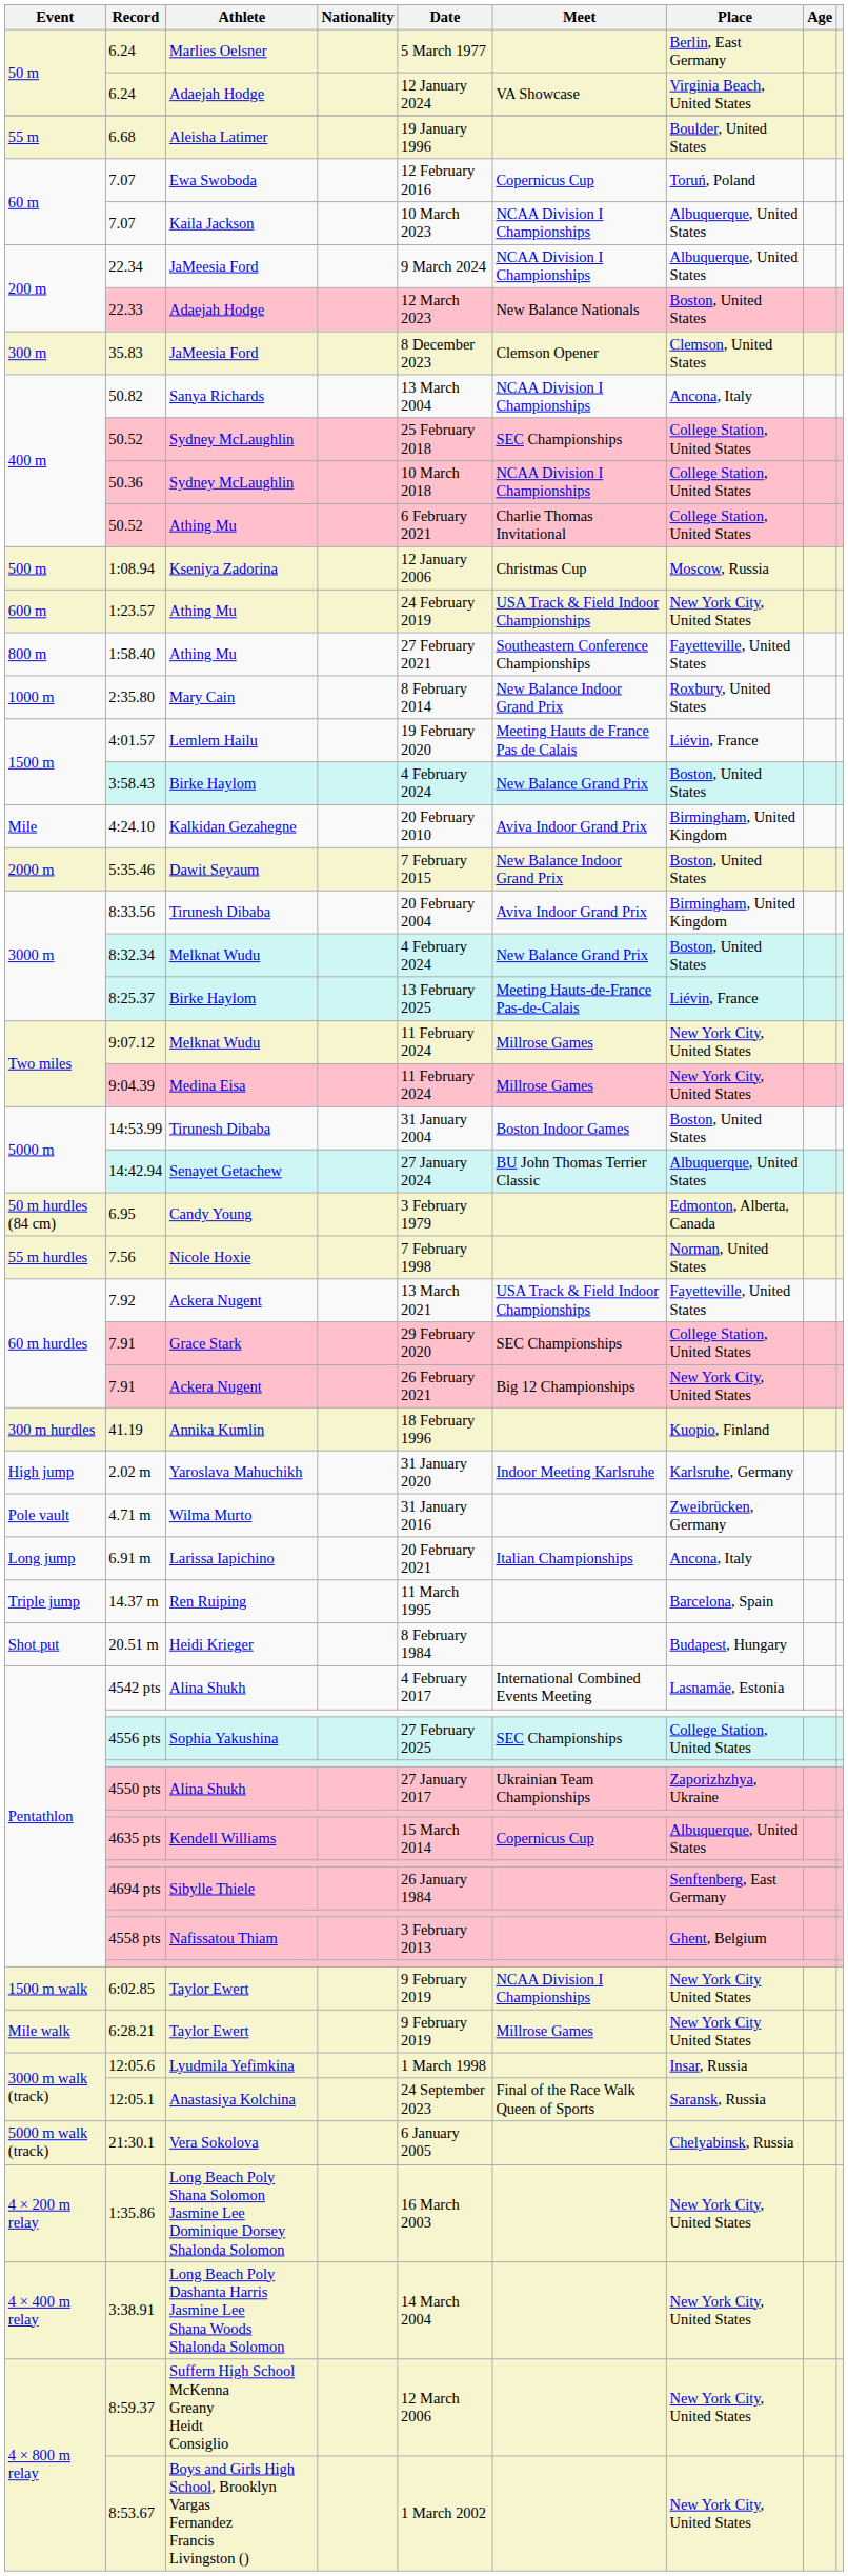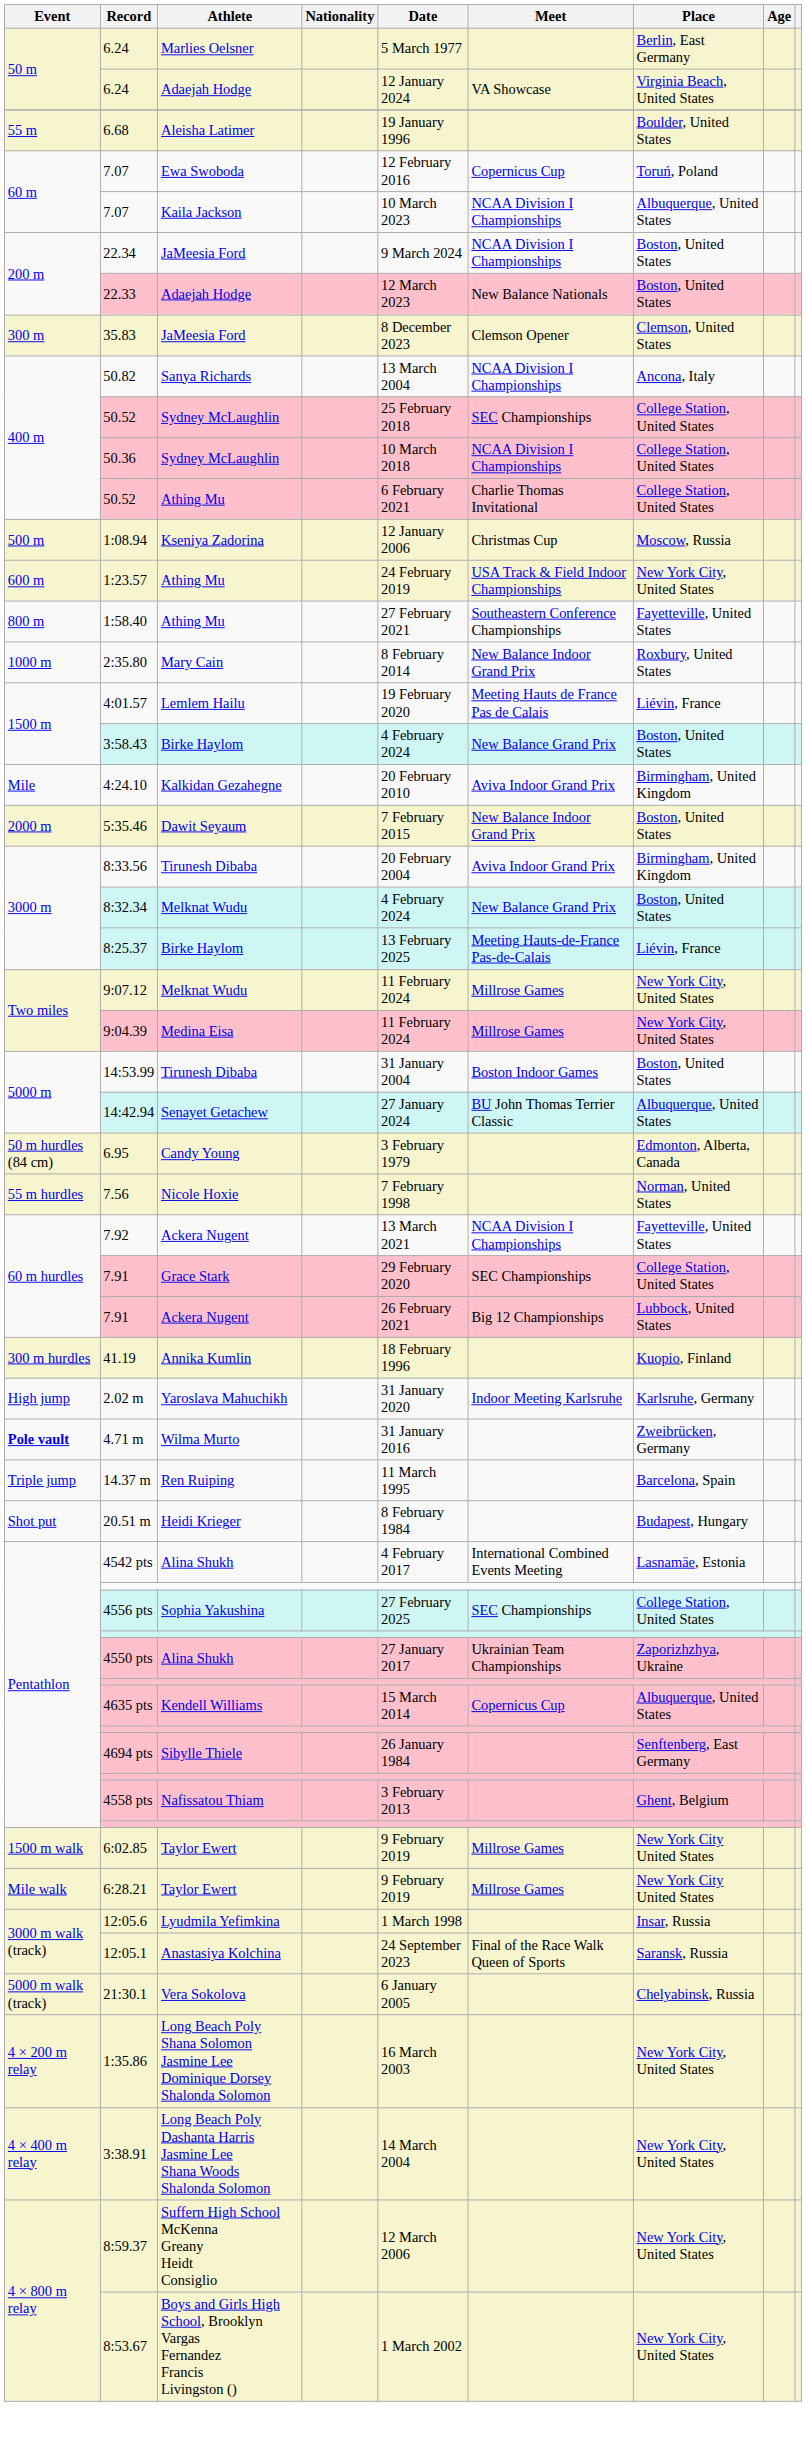22.34 | Place: Albuquerque, United States -> Boston, United States
7.92 | Meet: USA Track & Field Indoor Championships -> NCAA Division I Championships
7.91 / Ackera Nugent | Place: New York City, United States -> Lubbock, United States
4.71 m | Event: normal -> bold
- row: Long jump | 6.91 m | Larissa Iapichino | 20 February 2021 | Italian Championships | Ancona, Italy
6:02.85 | Meet: NCAA Division I Championships -> Millrose Games
